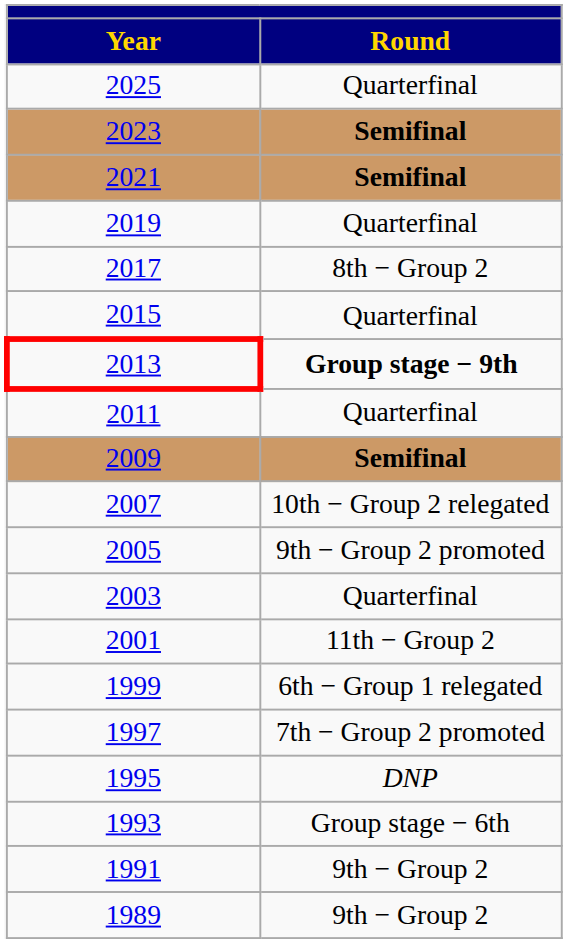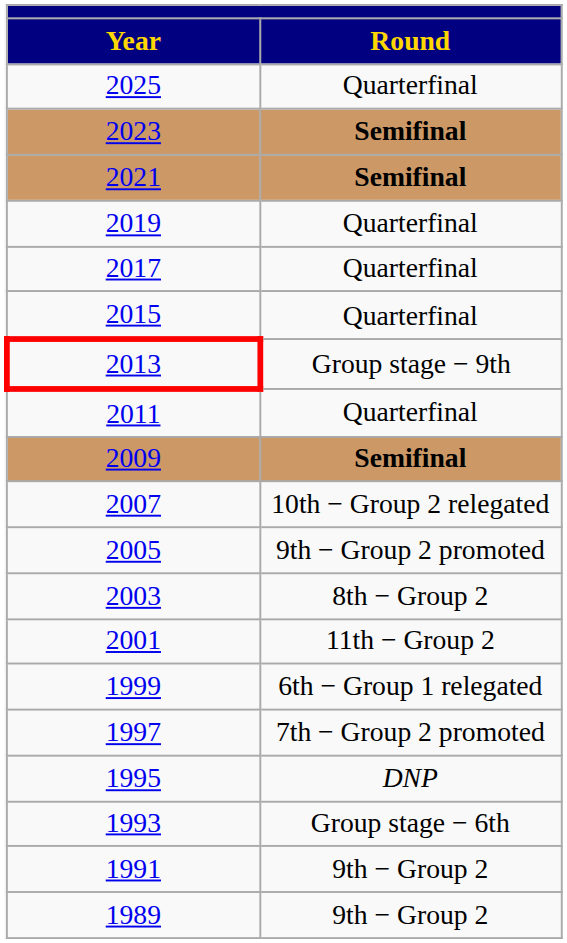2017 | Round: 8th − Group 2 -> Quarterfinal
2013 | Round: bold -> normal
2003 | Round: Quarterfinal -> 8th − Group 2
